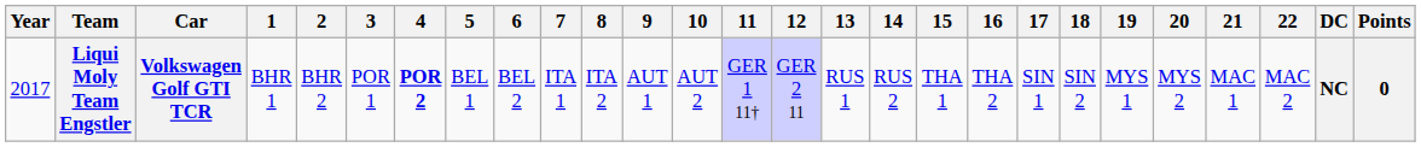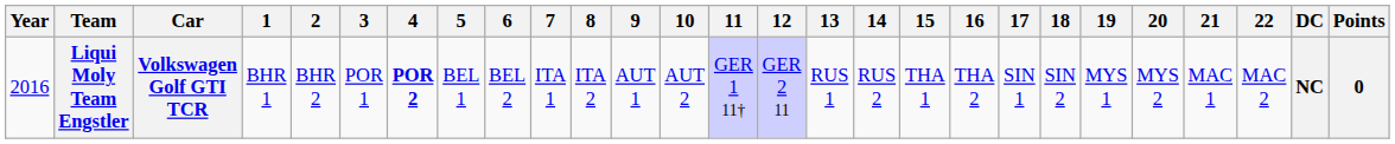Liqui Moly Team Engstler | Year: 2017 -> 2016
